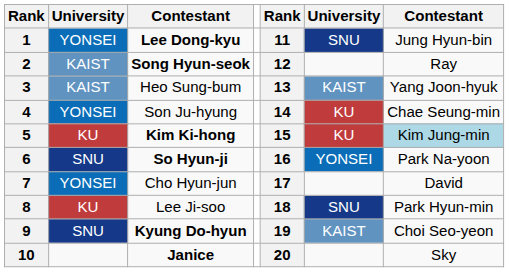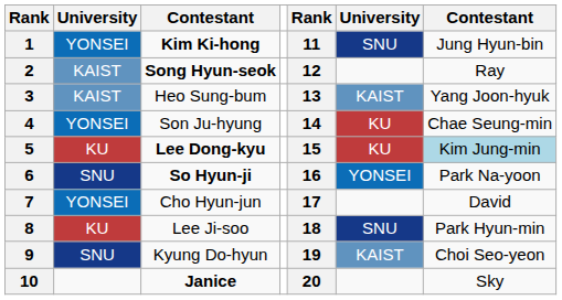1 | column 3: Lee Dong-kyu -> Kim Ki-hong
5 | column 3: Kim Ki-hong -> Lee Dong-kyu
9 | column 3: bold -> normal
